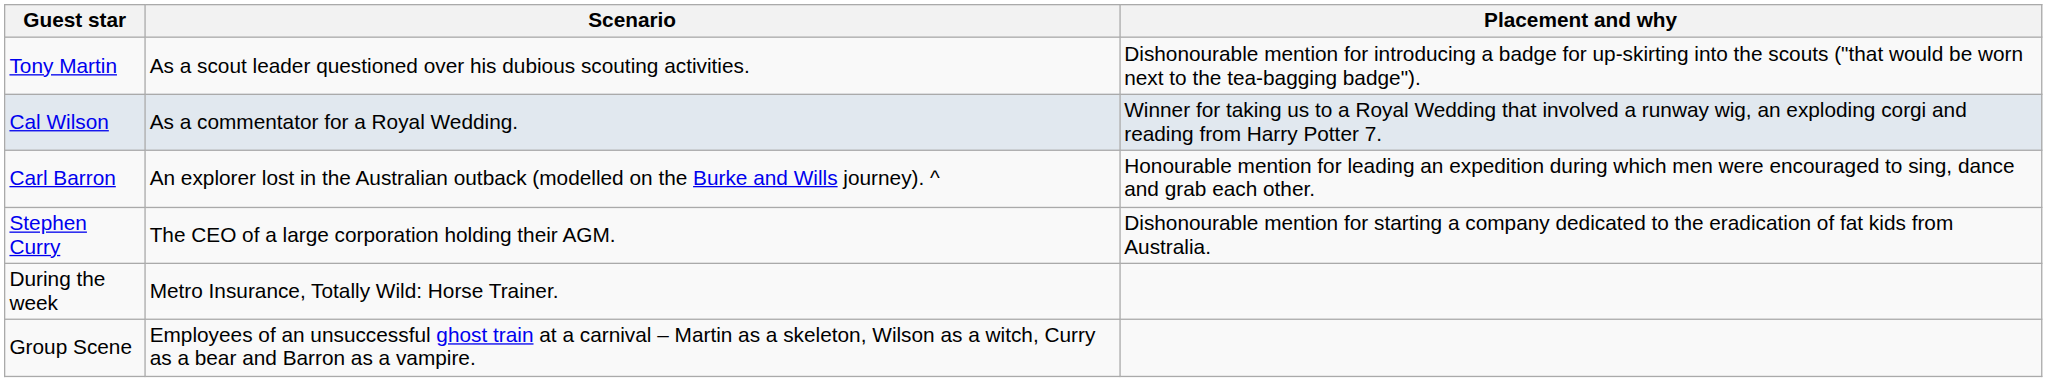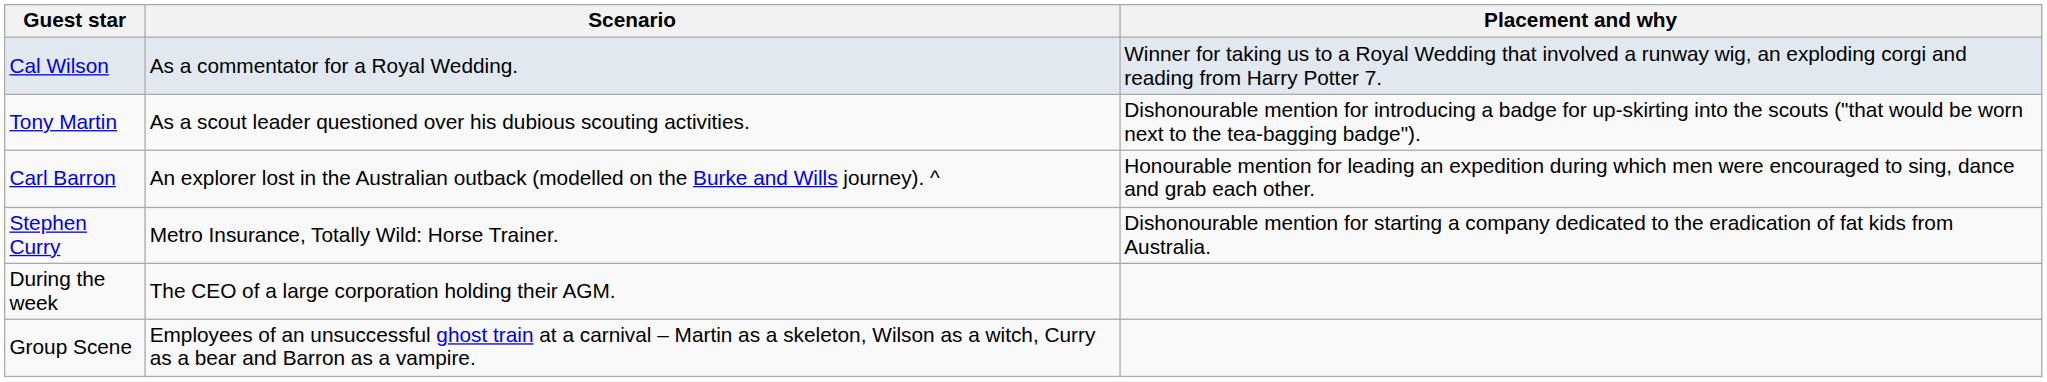rows swapped: Tony Martin <-> Cal Wilson
Stephen Curry | Scenario: The CEO of a large corporation holding their AGM. -> Metro Insurance, Totally Wild: Horse Trainer.
During the week | Scenario: Metro Insurance, Totally Wild: Horse Trainer. -> The CEO of a large corporation holding their AGM.
